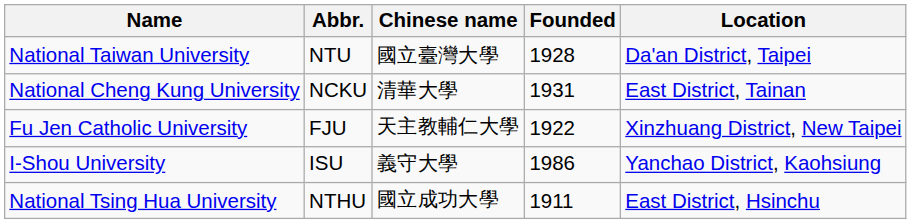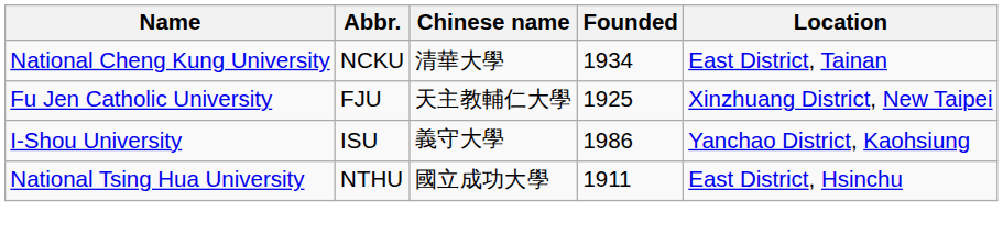- row: National Taiwan University | NTU | 國立臺灣大學 | 1928 | Da'an District, Taipei
National Cheng Kung University | Founded: 1931 -> 1934
Fu Jen Catholic University | Founded: 1922 -> 1925
